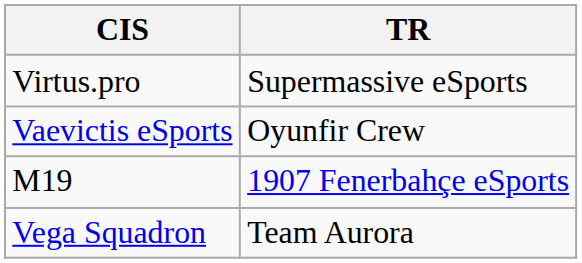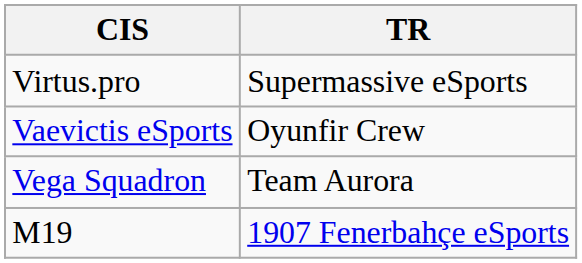rows swapped: Vega Squadron <-> M19
